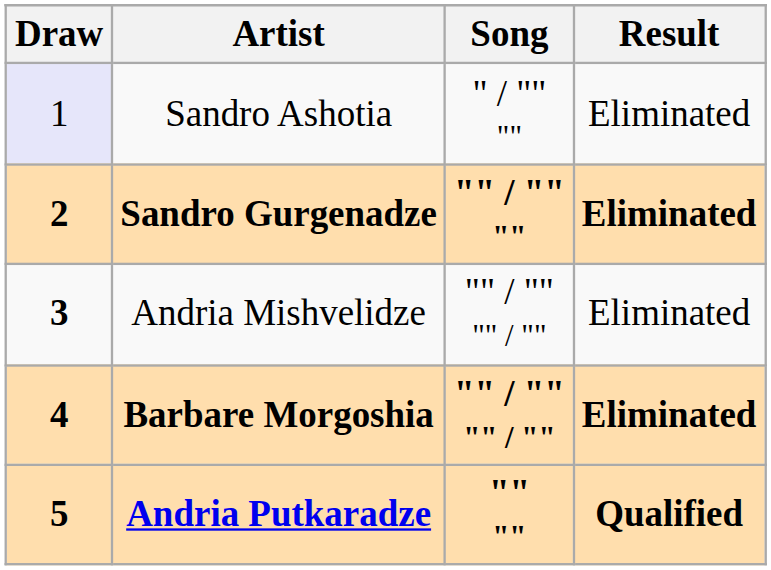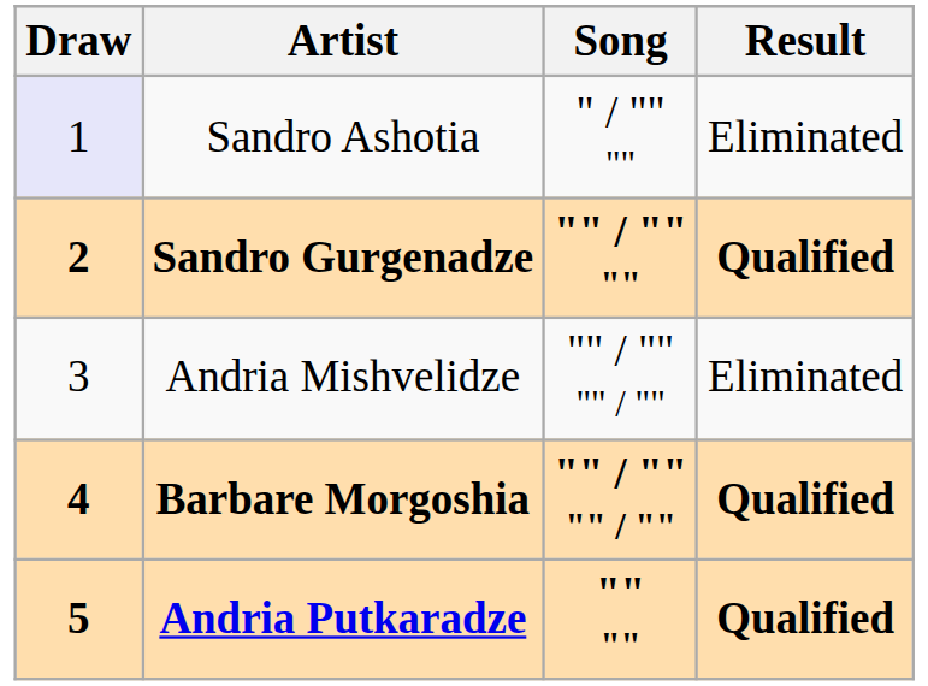Sandro Gurgenadze | Result: Eliminated -> Qualified
Andria Mishvelidze | Draw: bold -> normal
Barbare Morgoshia | Result: Eliminated -> Qualified
